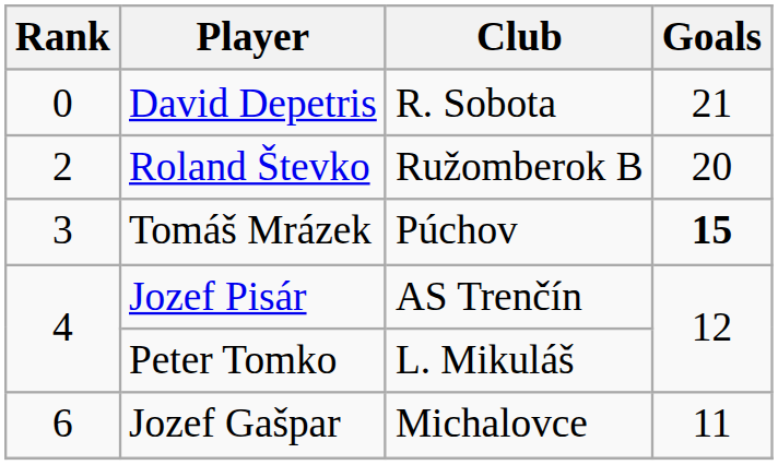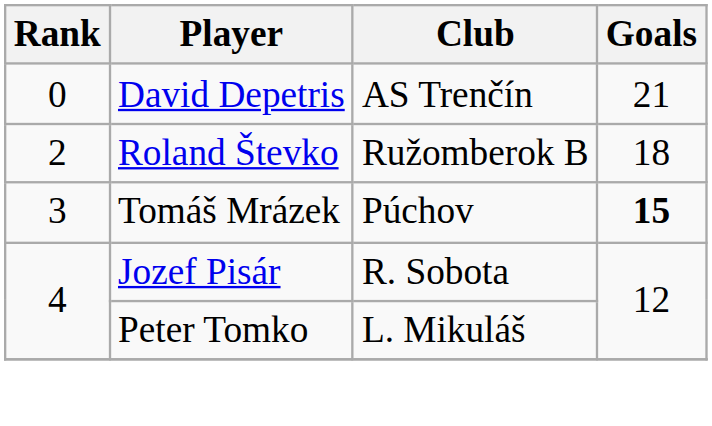David Depetris | Club: R. Sobota -> AS Trenčín
Roland Števko | Goals: 20 -> 18
Jozef Pisár | Club: AS Trenčín -> R. Sobota
- row: 6 | Jozef Gašpar | Michalovce | 11
